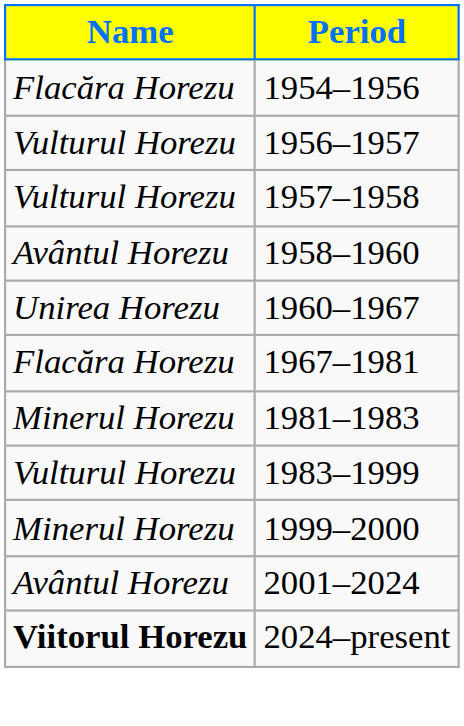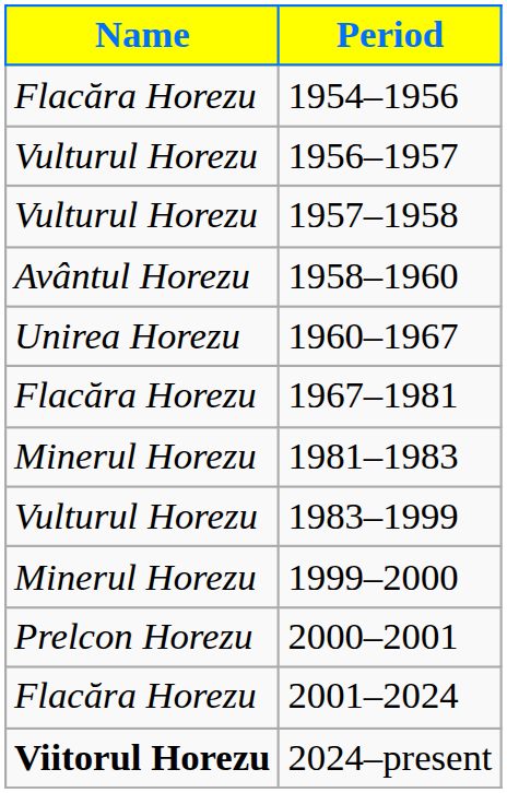+ row: Prelcon Horezu | 2000–2001
2001–2024 | Name: Avântul Horezu -> Flacăra Horezu
